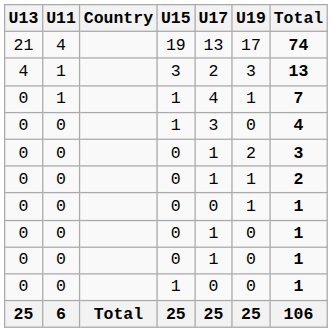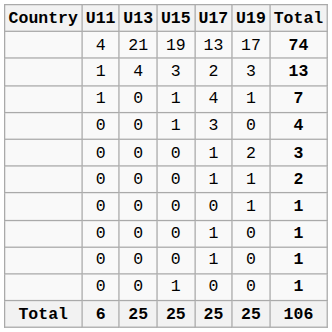columns swapped: Country <-> U13
